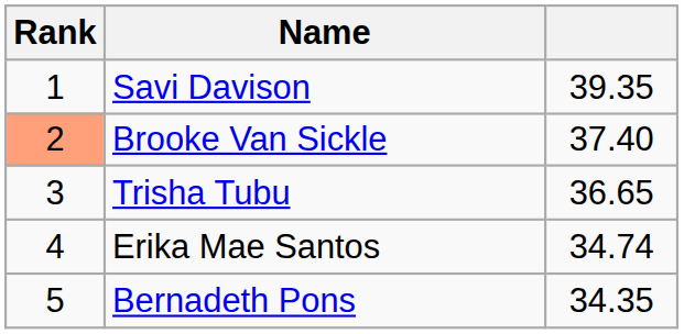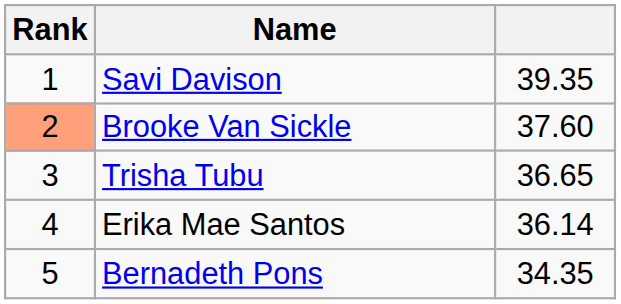Brooke Van Sickle | column 3: 37.40 -> 37.60
Erika Mae Santos | column 3: 34.74 -> 36.14
